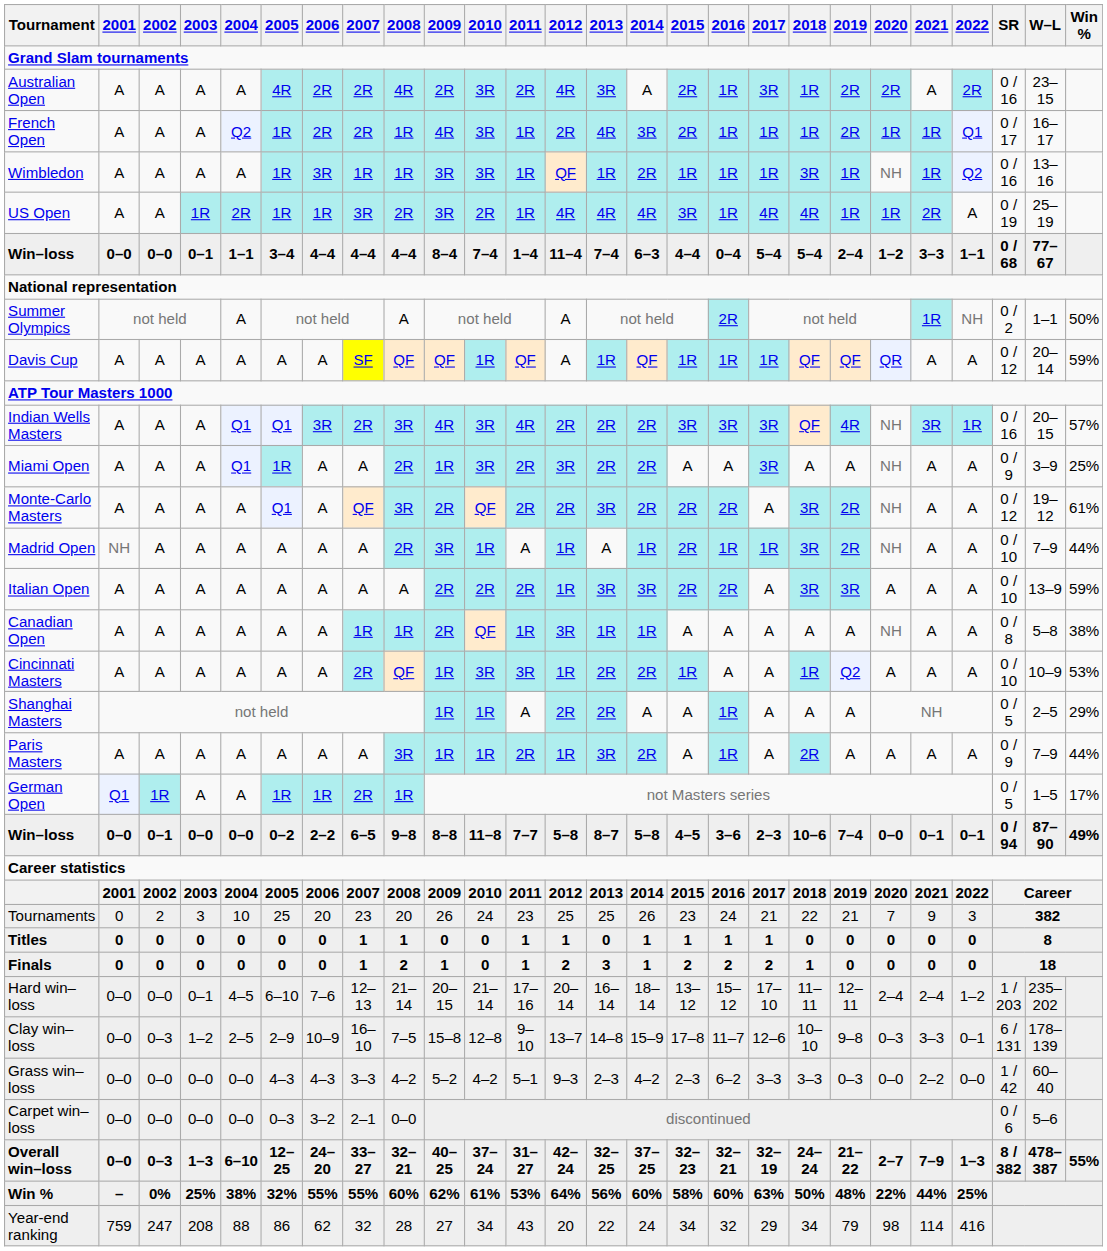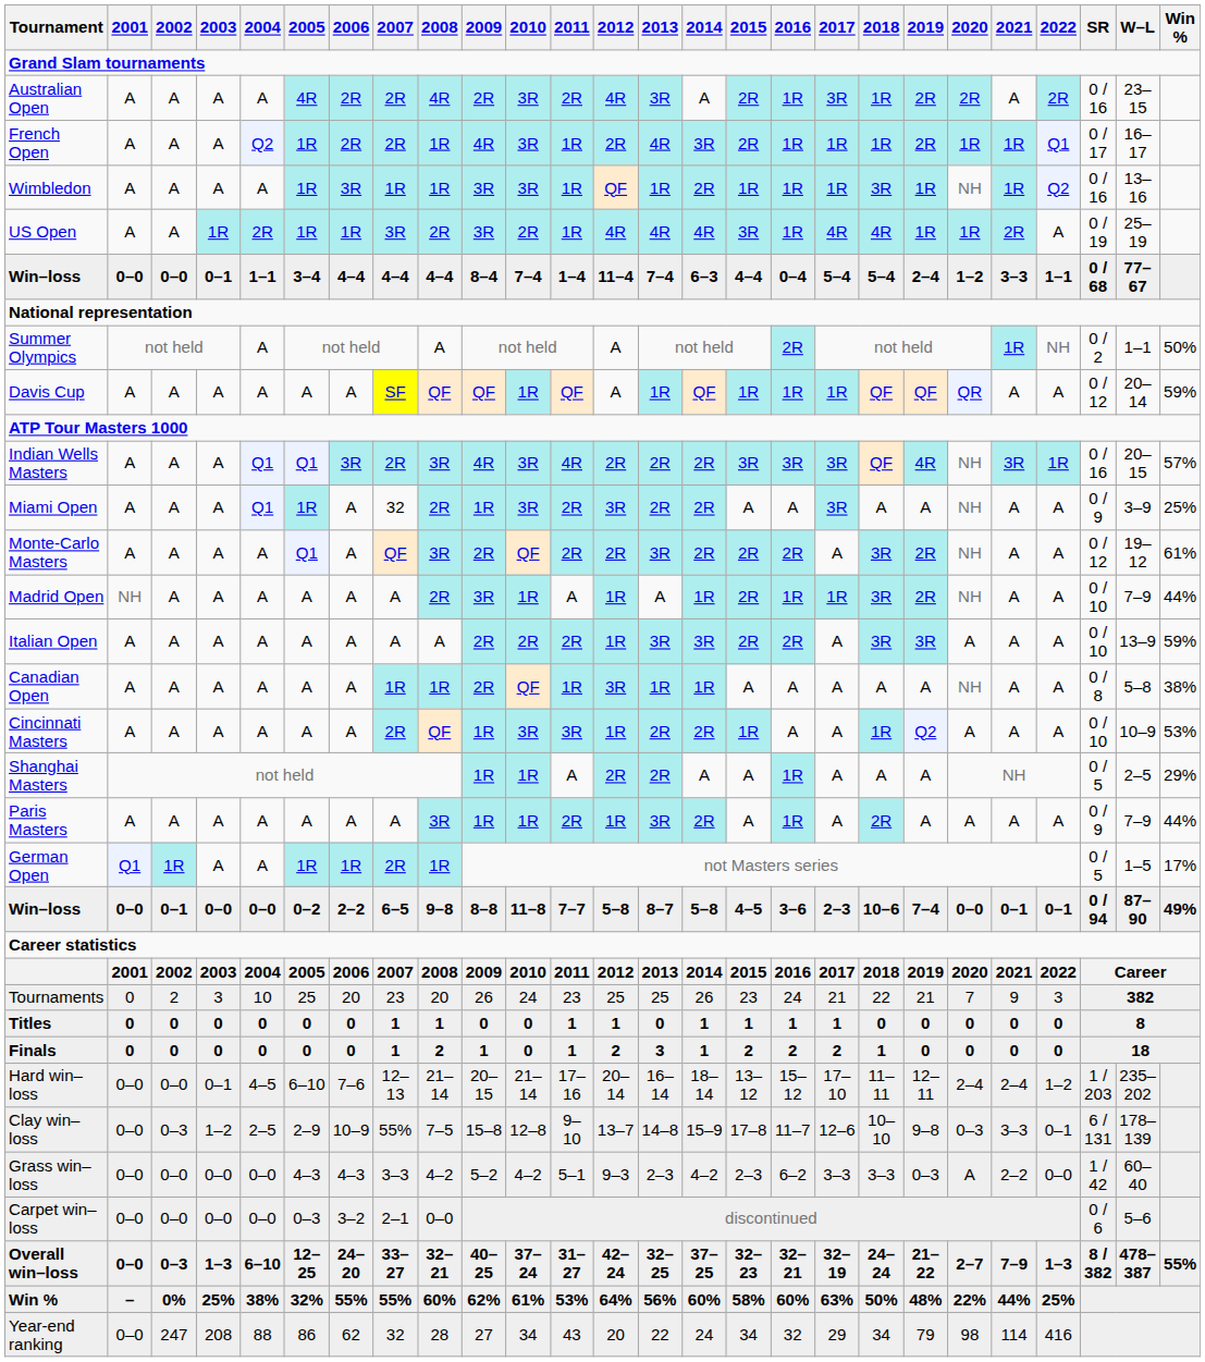Miami Open | 2007: A -> 32
Clay win–loss | 2007: 16–10 -> 55%
Grass win–loss | 2020: 0–0 -> A
Year-end ranking | 2001: 759 -> 0–0
